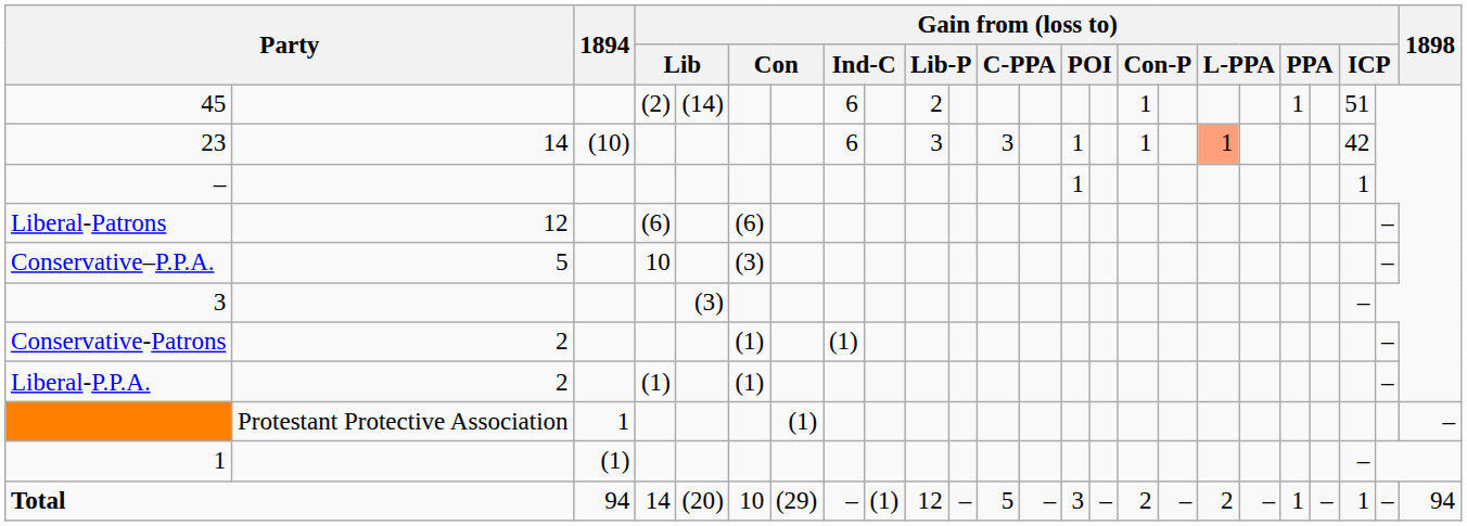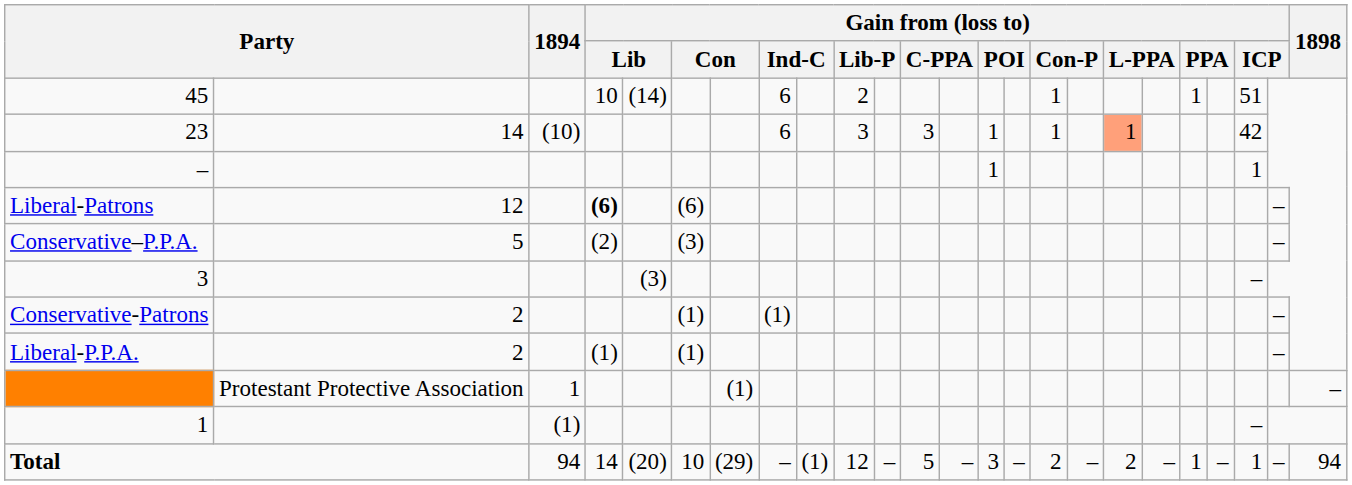45 | column 4: (2) -> 10
Liberal-Patrons | column 4: normal -> bold
Conservative–P.P.A. | column 4: 10 -> (2)
